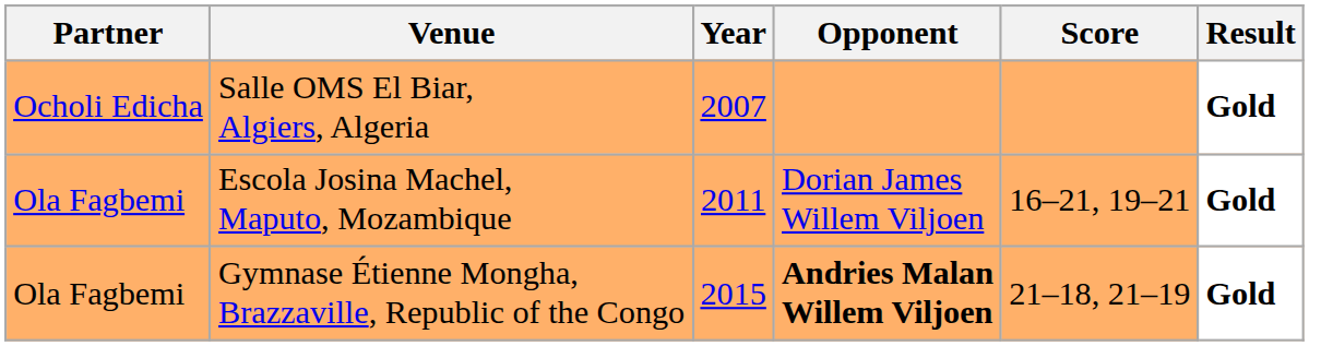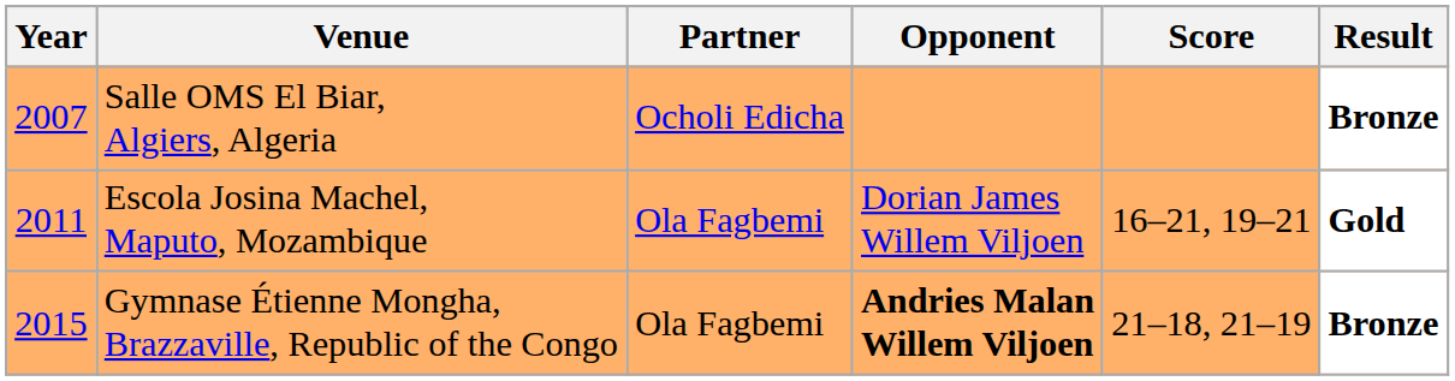columns swapped: Year <-> Partner
Salle OMS El Biar, Algiers, Algeria | Result: Gold -> Bronze
Gymnase Étienne Mongha, Brazzaville, Republic of the Congo | Result: Gold -> Bronze
